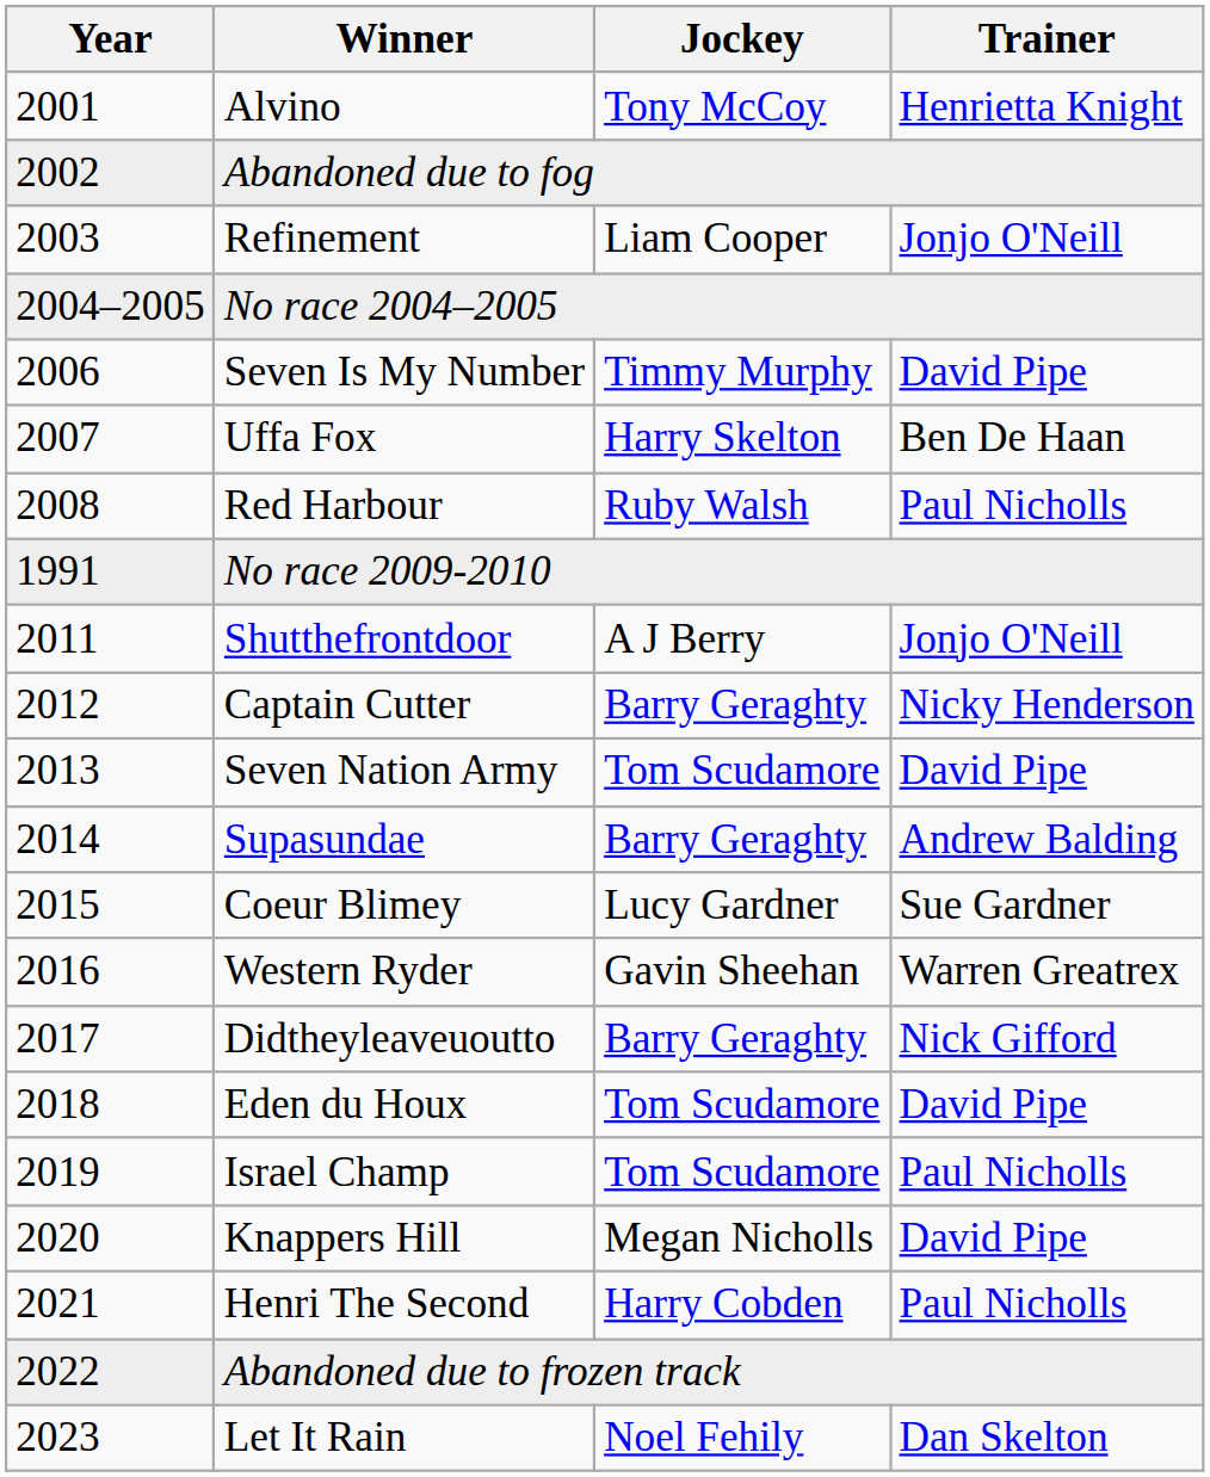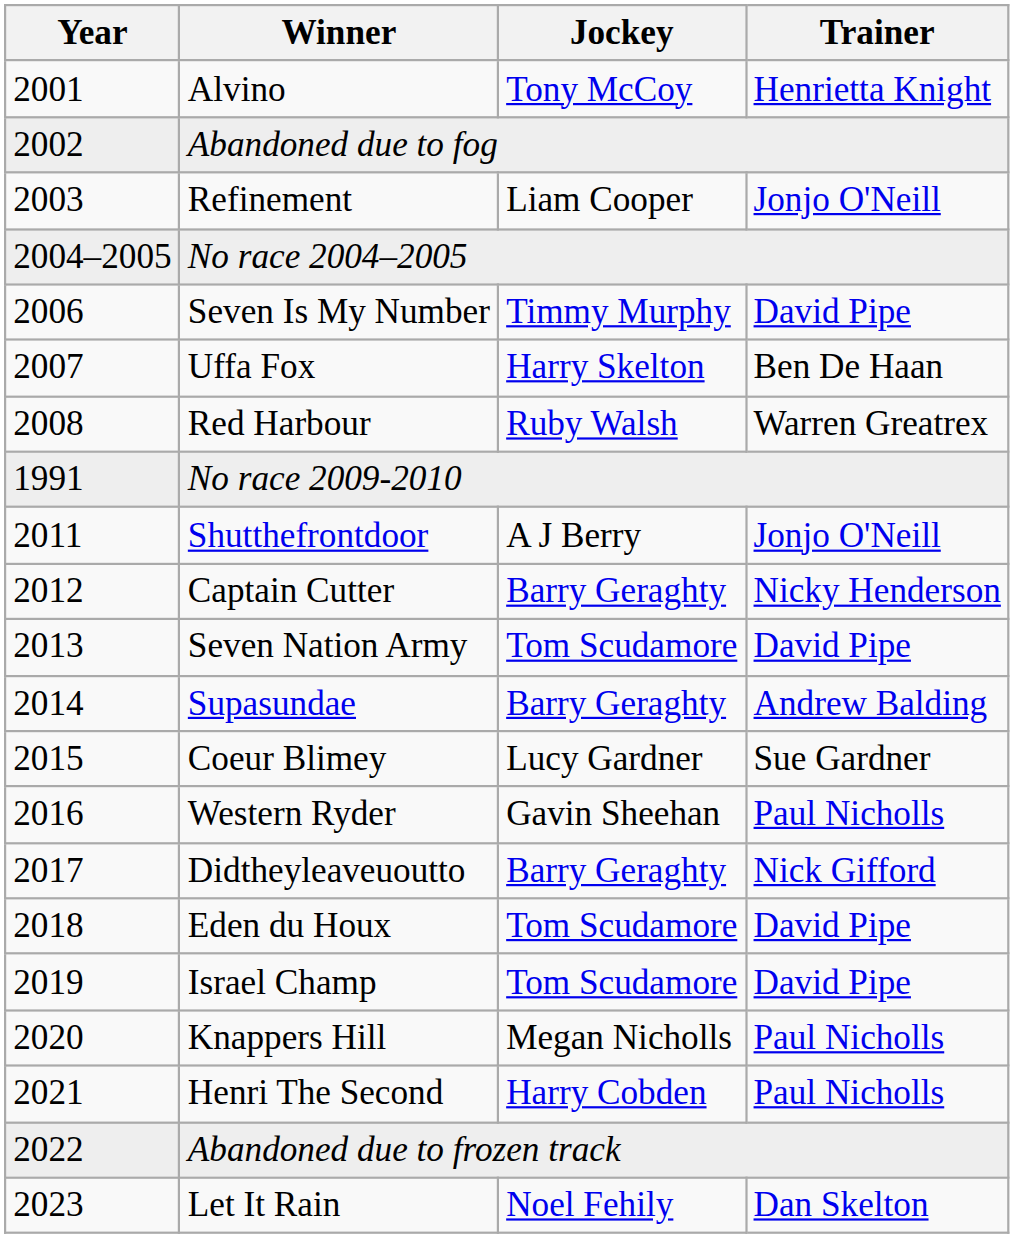Red Harbour | Trainer: Paul Nicholls -> Warren Greatrex
Western Ryder | Trainer: Warren Greatrex -> Paul Nicholls
Israel Champ | Trainer: Paul Nicholls -> David Pipe
Knappers Hill | Trainer: David Pipe -> Paul Nicholls
